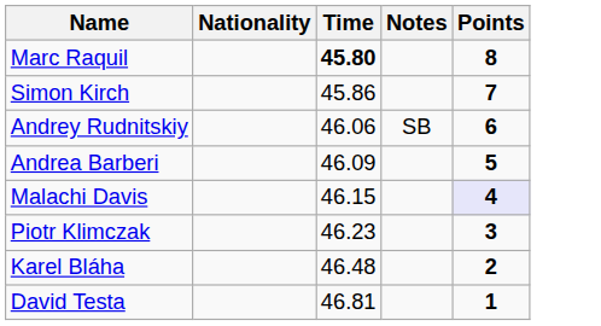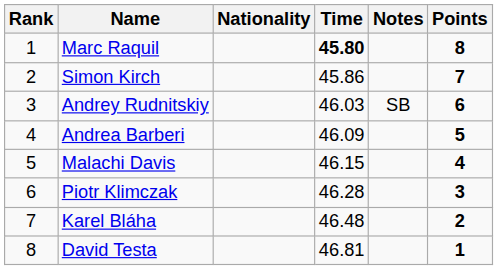+ column: Rank | 1 | 2 | 3 | 4 | 5 | 6 | 7 | 8
Andrey Rudnitskiy | Time: 46.06 -> 46.03
Malachi Davis | Points: lavender background -> no background
Piotr Klimczak | Time: 46.23 -> 46.28
